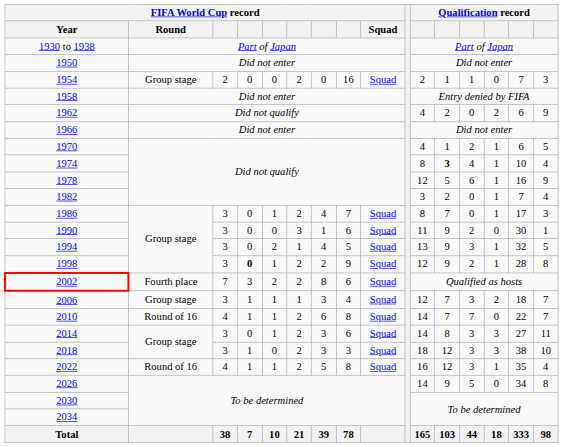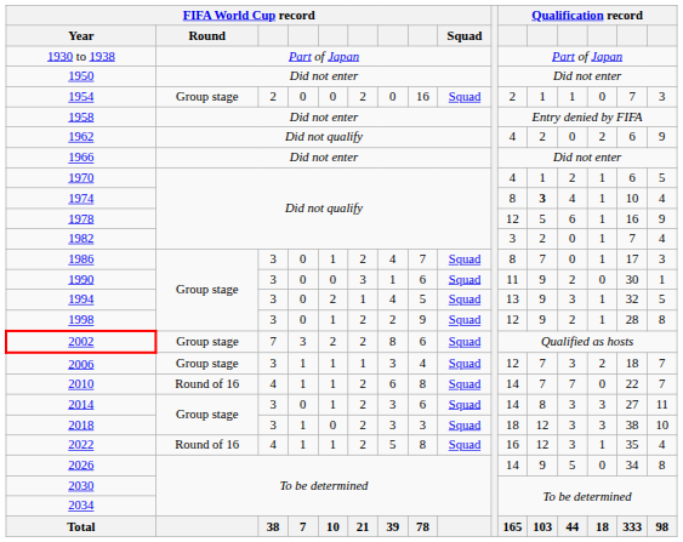1998 | column 4: bold -> normal
2002 | FIFA World Cup record / Round: Fourth place -> Group stage
